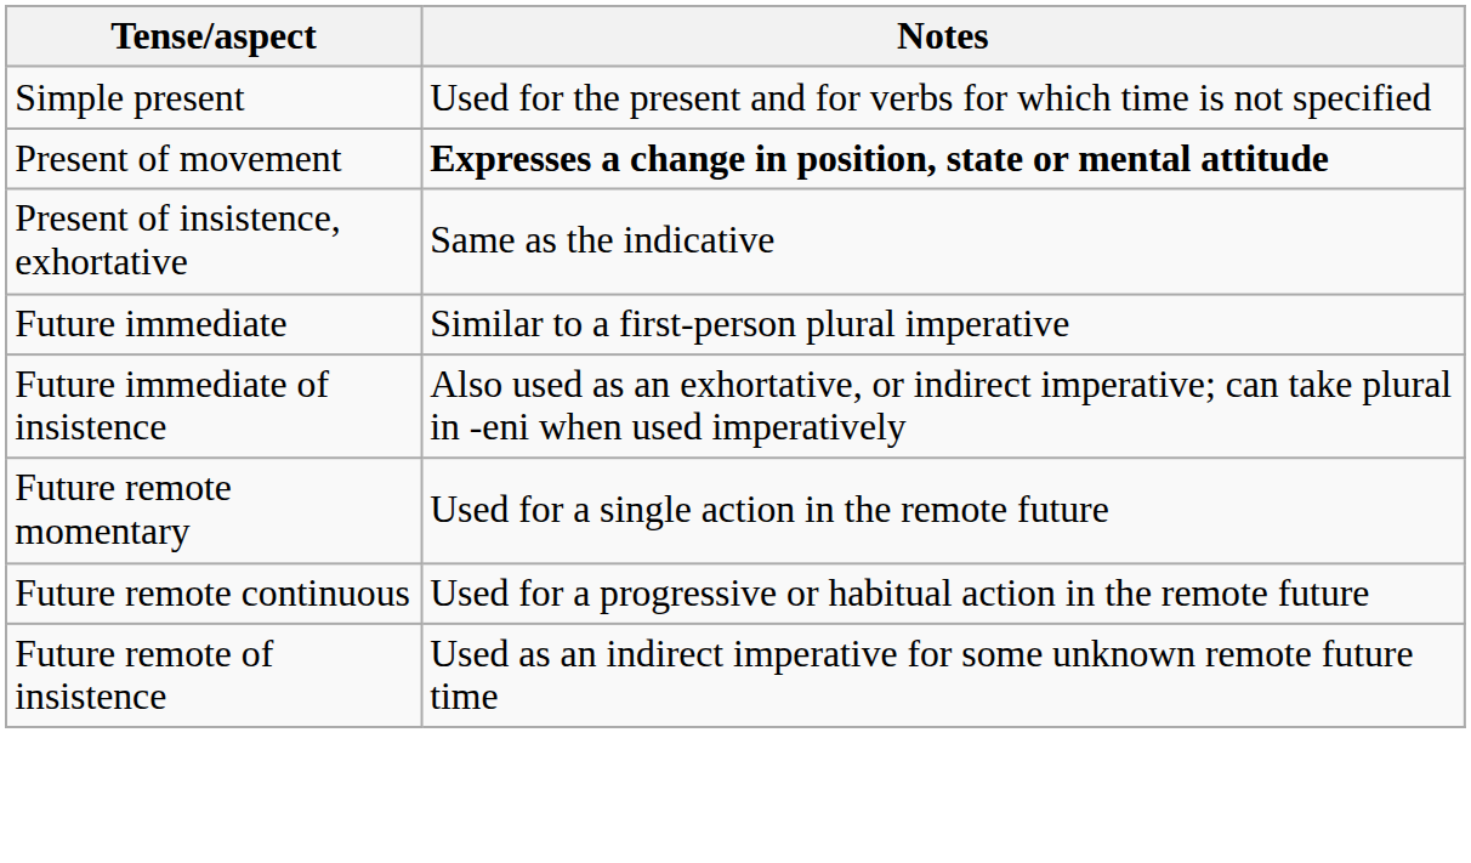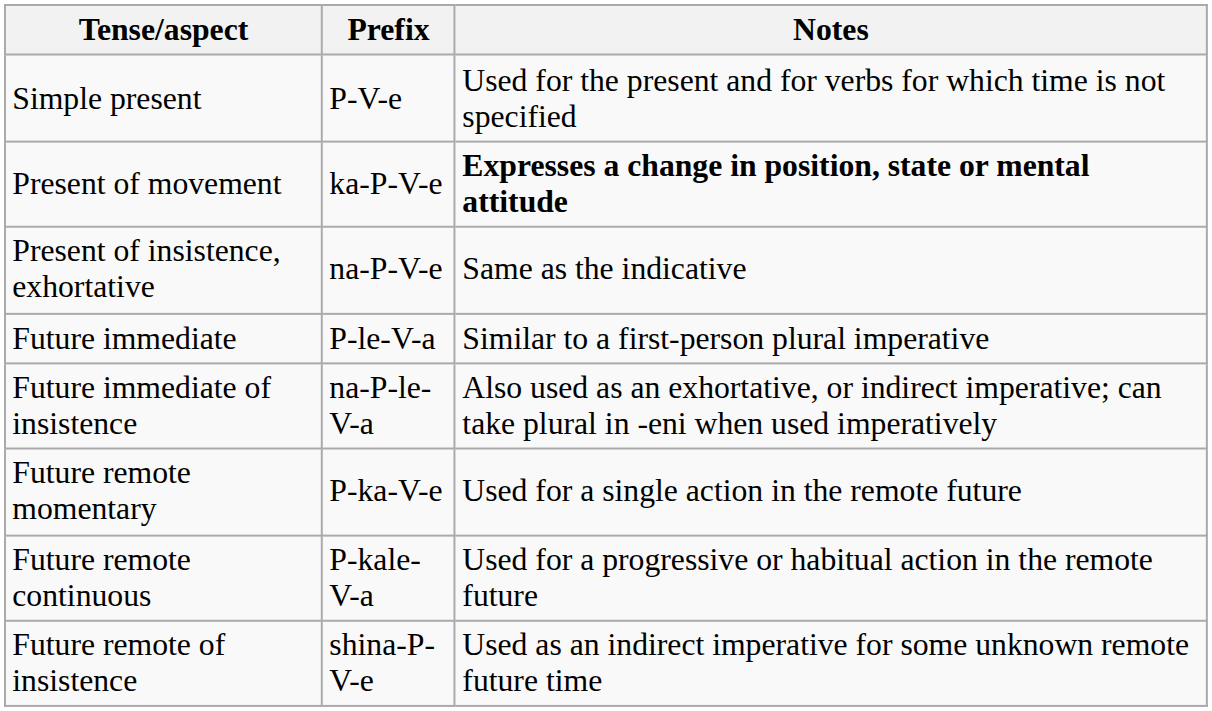+ column: Prefix | P-V-e | ka-P-V-e | na-P-V-e | P-le-V-a | na-P-le-V-a | P-ka-V-e | P-kale-V-a | shina-P-V-e
